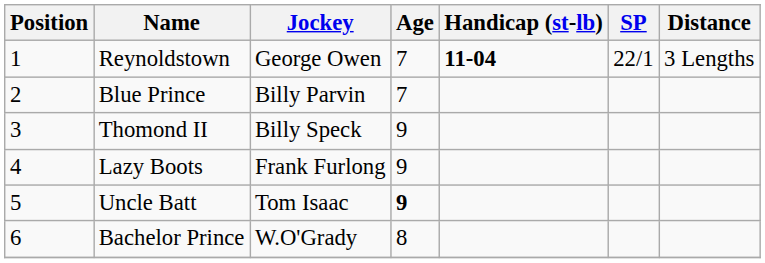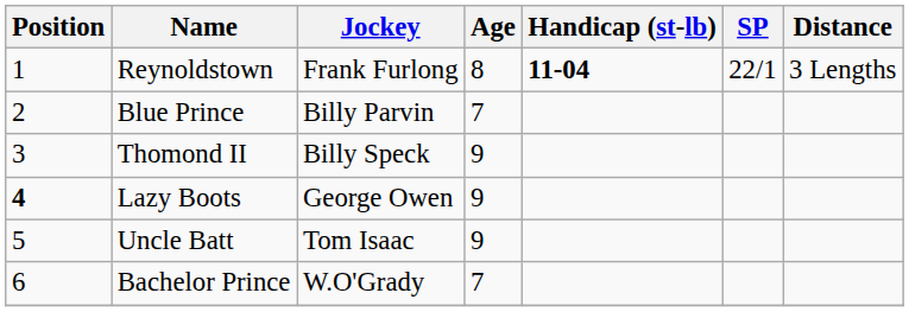Reynoldstown | Jockey: George Owen -> Frank Furlong
Reynoldstown | Age: 7 -> 8
Lazy Boots | Position: normal -> bold
Lazy Boots | Jockey: Frank Furlong -> George Owen
Uncle Batt | Age: bold -> normal
Bachelor Prince | Age: 8 -> 7
